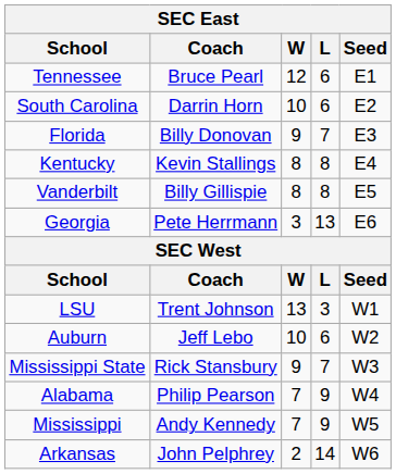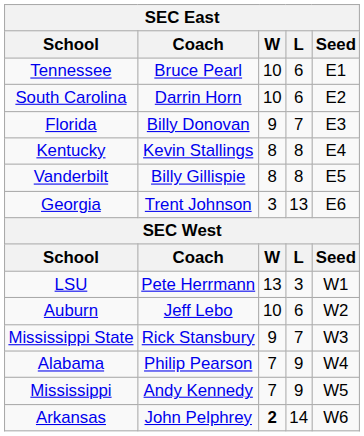Tennessee | W: 12 -> 10
Georgia | Coach: Pete Herrmann -> Trent Johnson
LSU | Coach: Trent Johnson -> Pete Herrmann
Arkansas | W: normal -> bold
